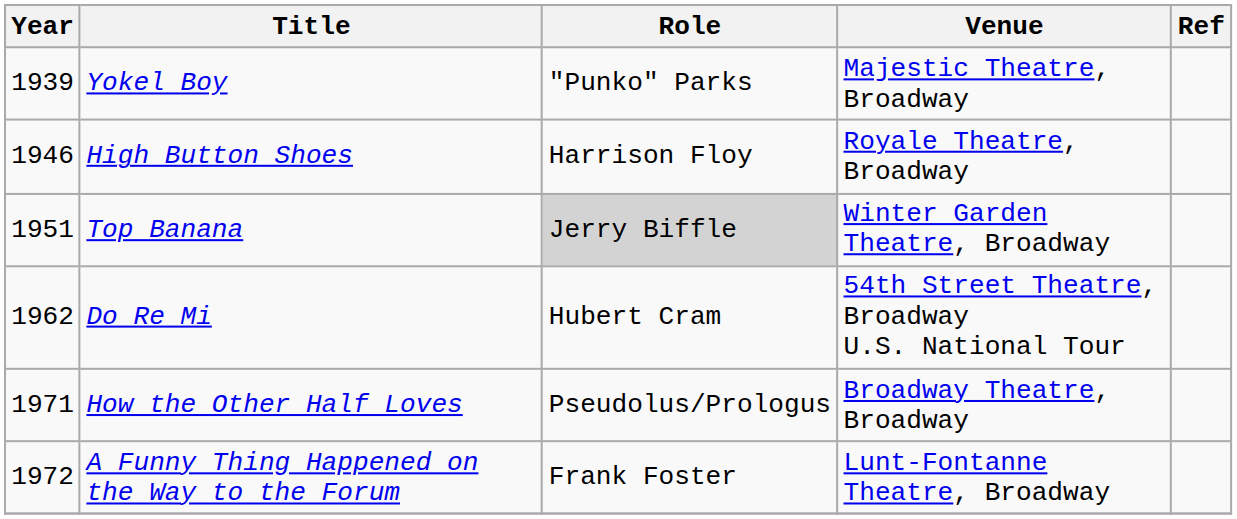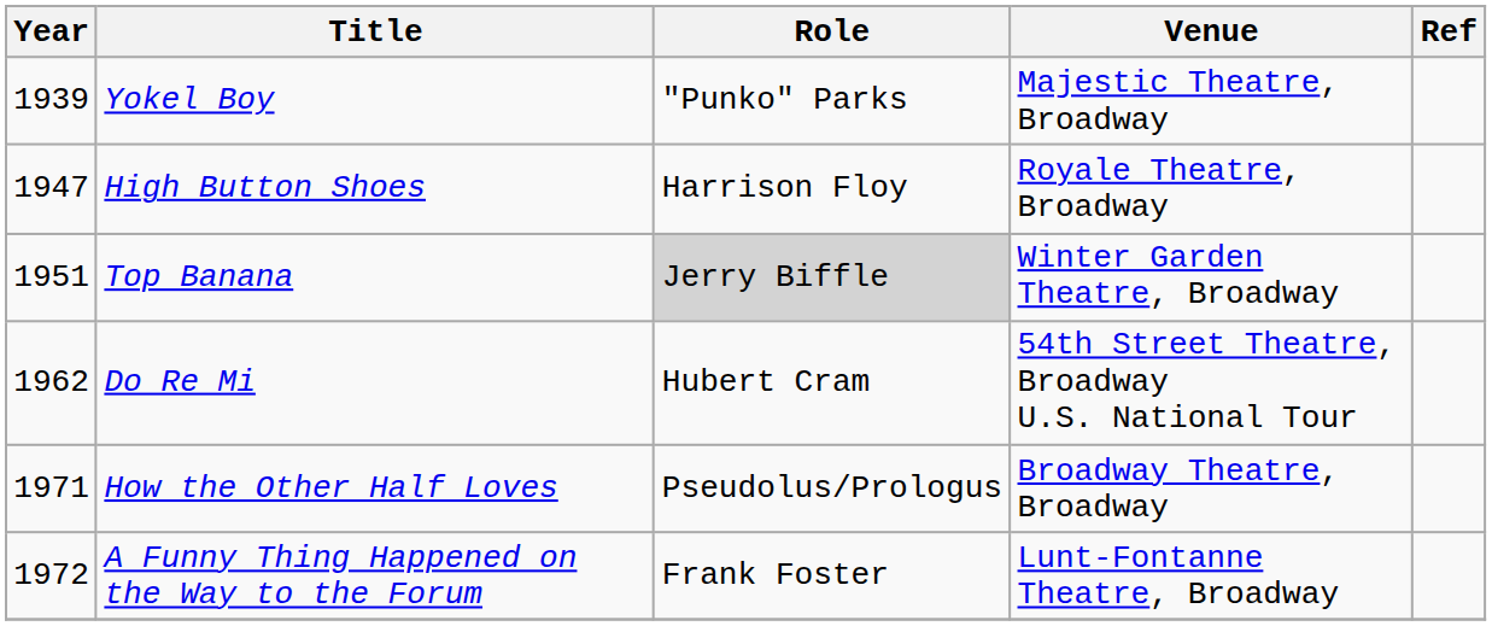High Button Shoes | Year: 1946 -> 1947
